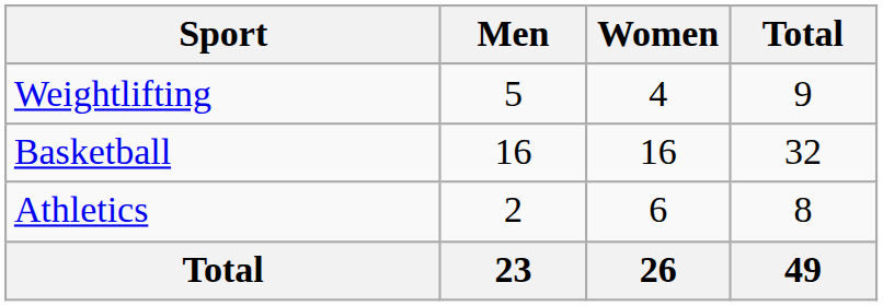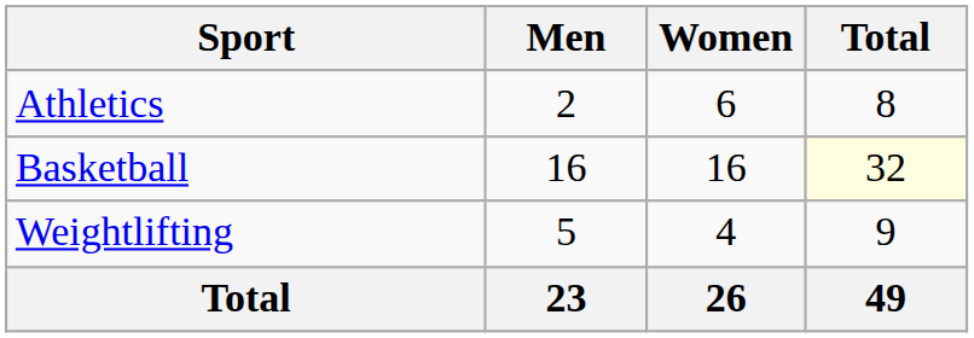rows swapped: Athletics <-> Weightlifting
Basketball | Total: no background -> lightyellow background
